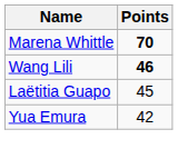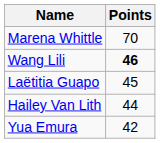Marena Whittle | Points: bold -> normal
+ row: Hailey Van Lith | 44
